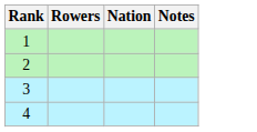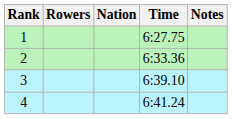+ column: Time | 6:27.75 | 6:33.36 | 6:39.10 | 6:41.24
